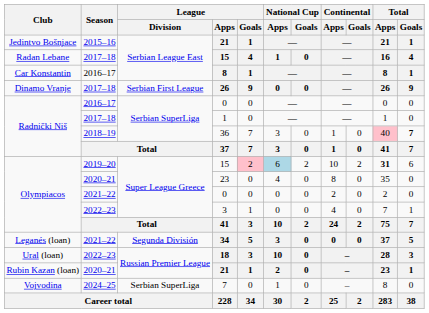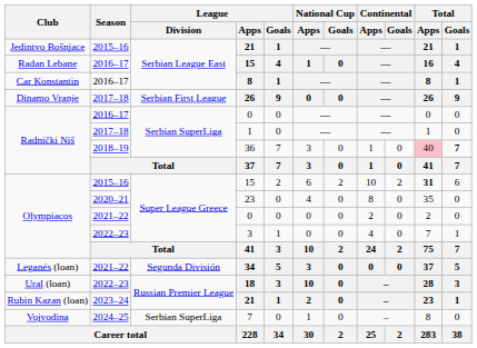Radan Lebane / 15 | Season: 2017–18 -> 2016–17
Olympiacos / 15 | Season: 2019–20 -> 2015–16
Olympiacos / 15 | League / Goals: pink background -> no background
Olympiacos / 15 | National Cup / Apps: lightblue background -> no background
Rubin Kazan (loan) / 21 | Season: 2020–21 -> 2023–24
